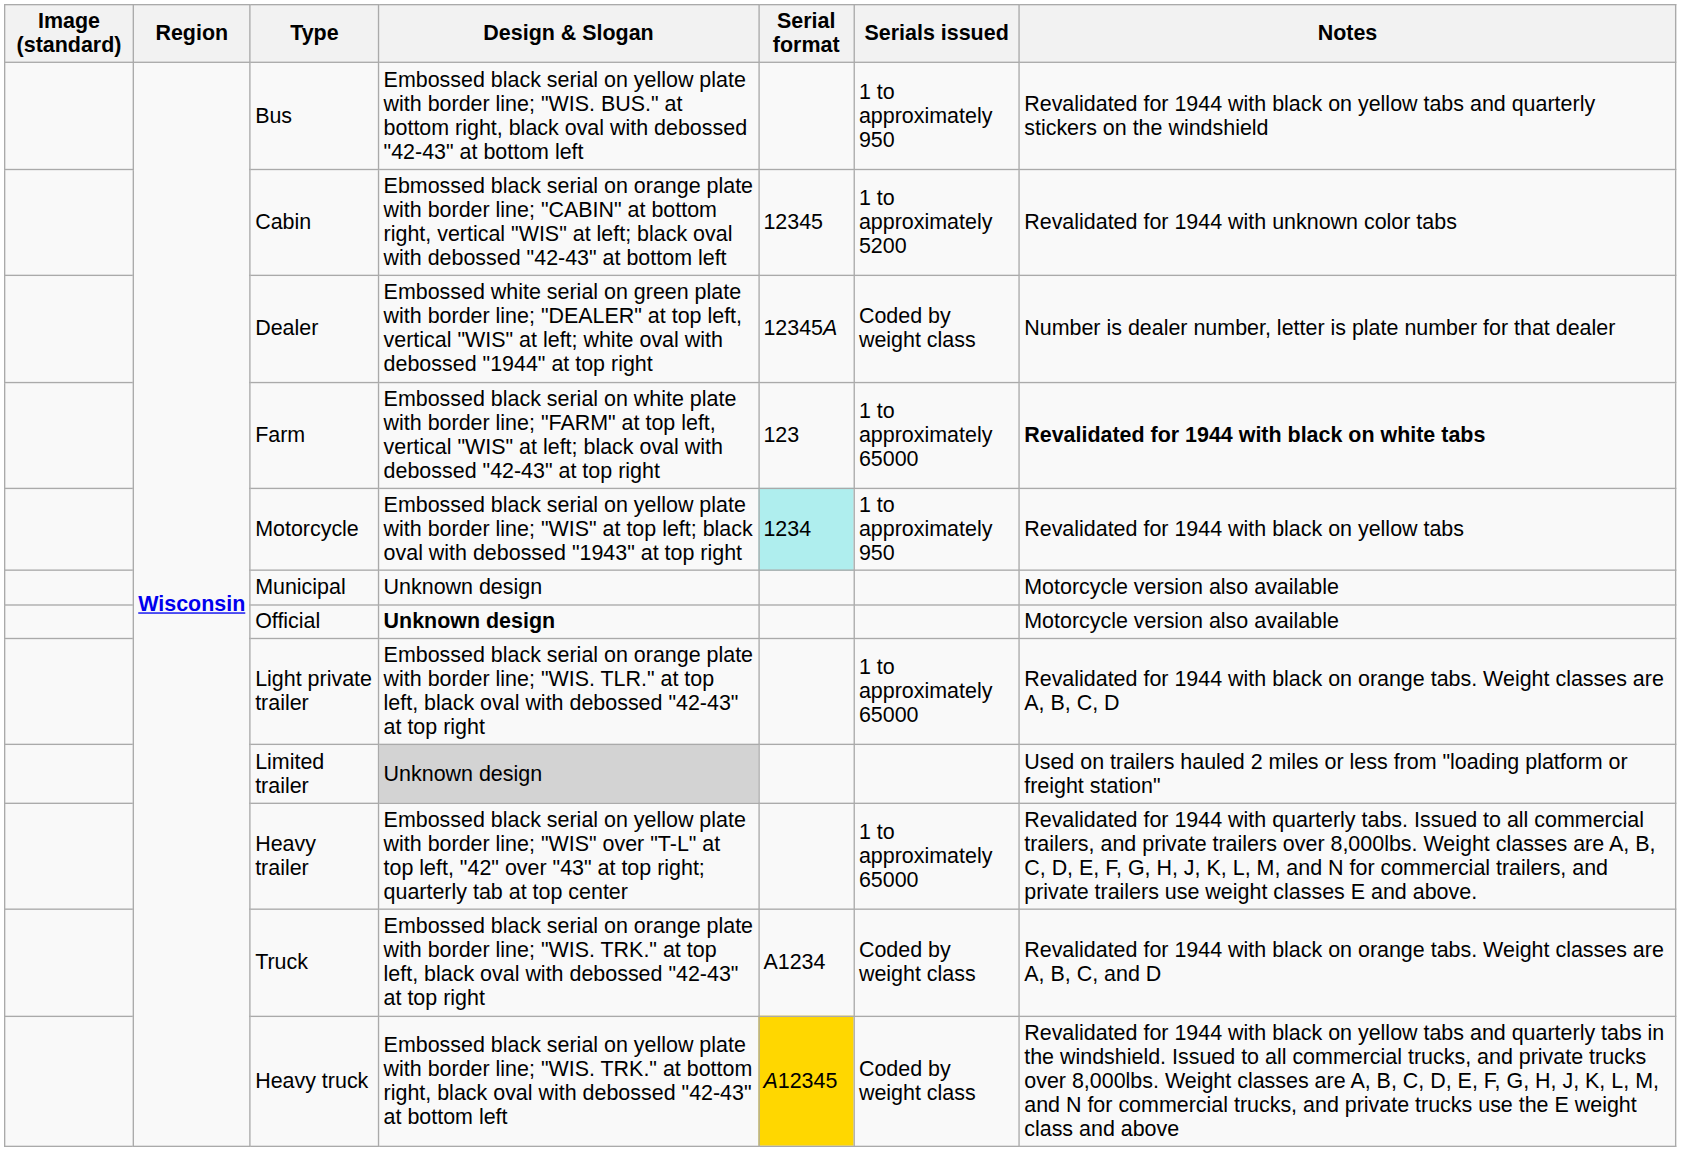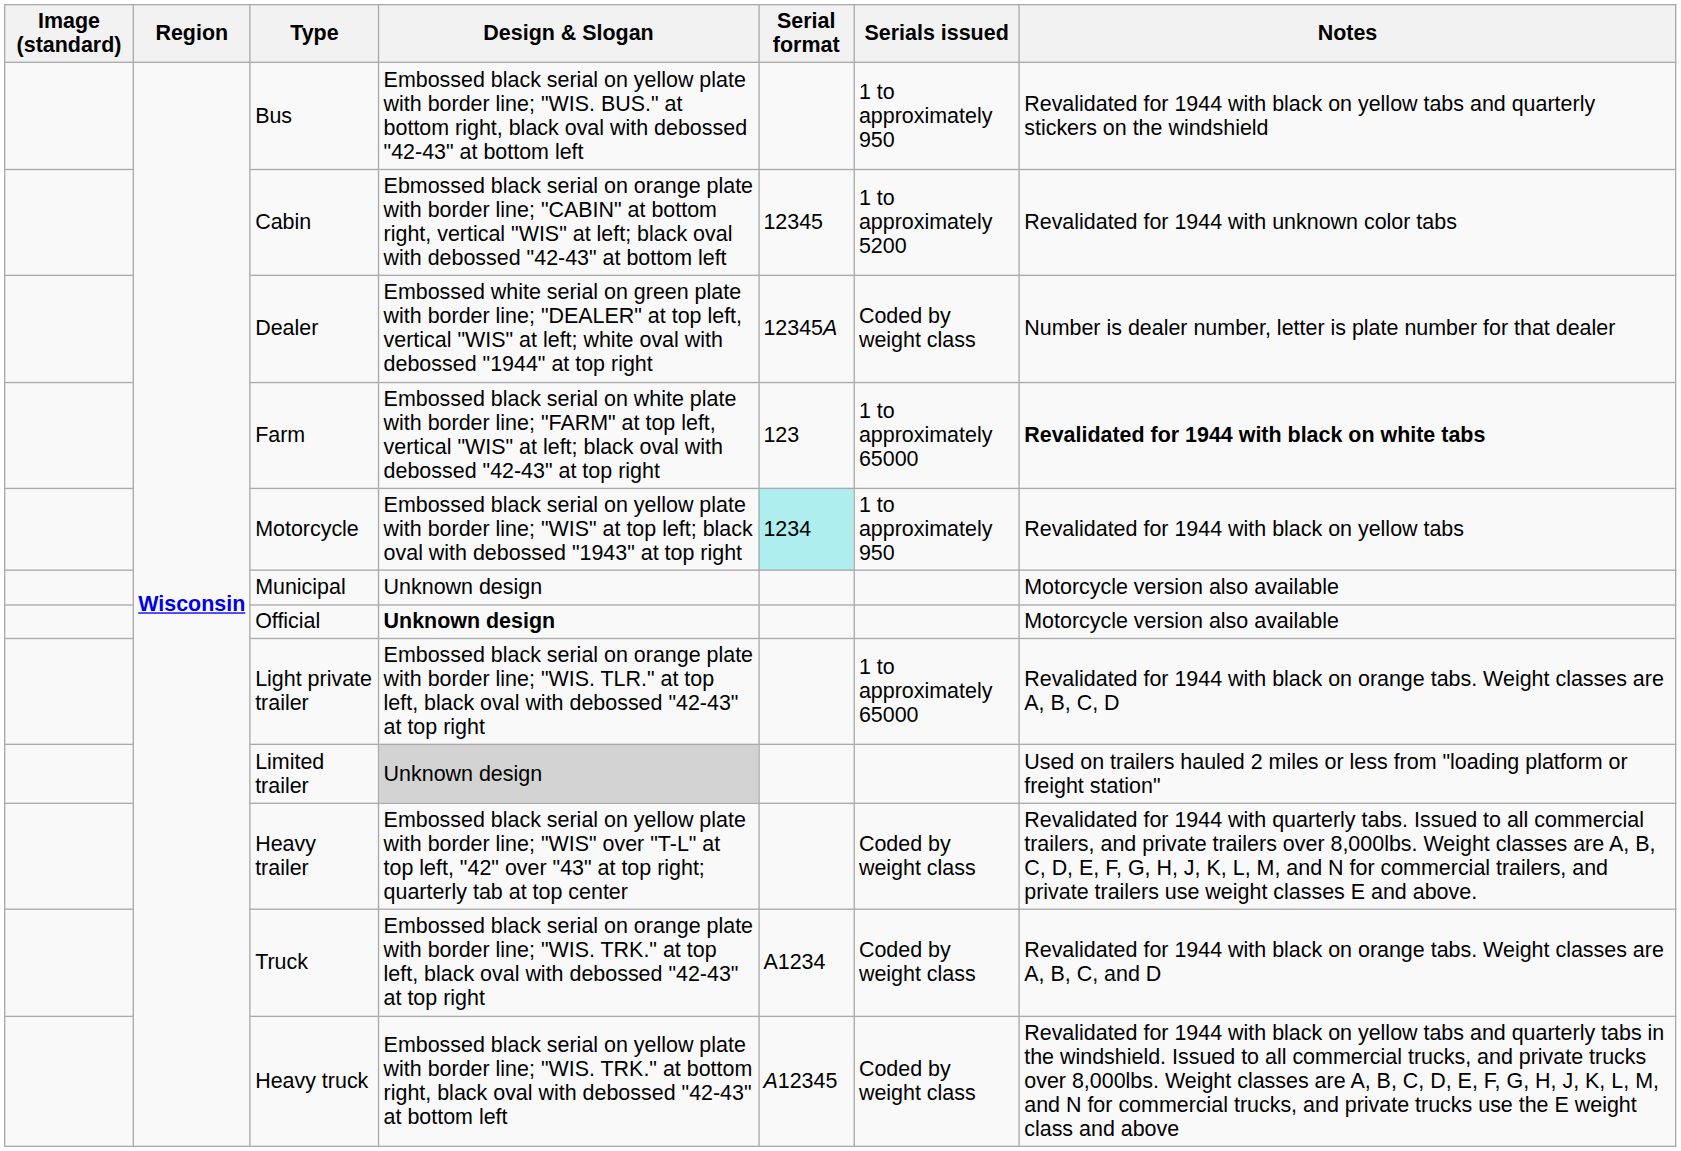Heavy trailer | Serials issued: 1 to approximately 65000 -> Coded by weight class
Heavy truck | Serial format: gold background -> no background
